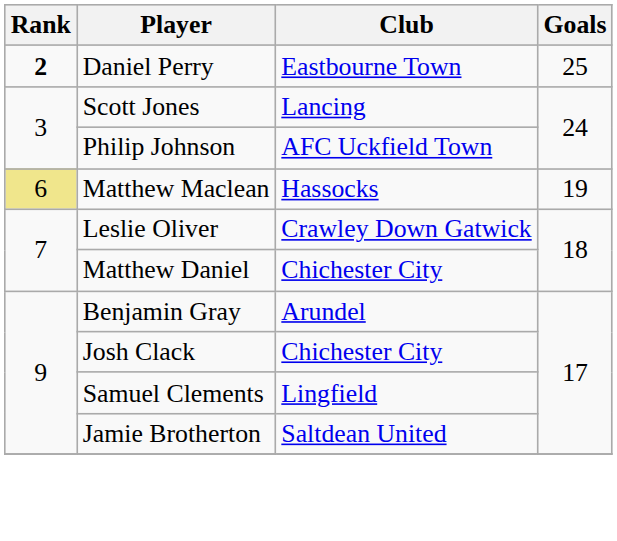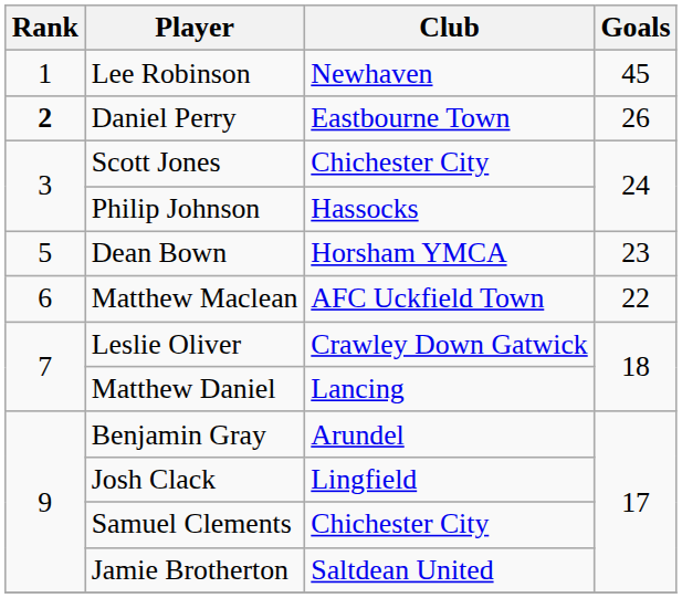+ row: 1 | Lee Robinson | Newhaven | 45
Daniel Perry | Goals: 25 -> 26
Scott Jones | Club: Lancing -> Chichester City
Philip Johnson | Club: AFC Uckfield Town -> Hassocks
+ row: 5 | Dean Bown | Horsham YMCA | 23
Matthew Maclean | Rank: khaki background -> no background
Matthew Maclean | Club: Hassocks -> AFC Uckfield Town
Matthew Maclean | Goals: 19 -> 22
Matthew Daniel | Club: Chichester City -> Lancing
Josh Clack | Club: Chichester City -> Lingfield
Samuel Clements | Club: Lingfield -> Chichester City
